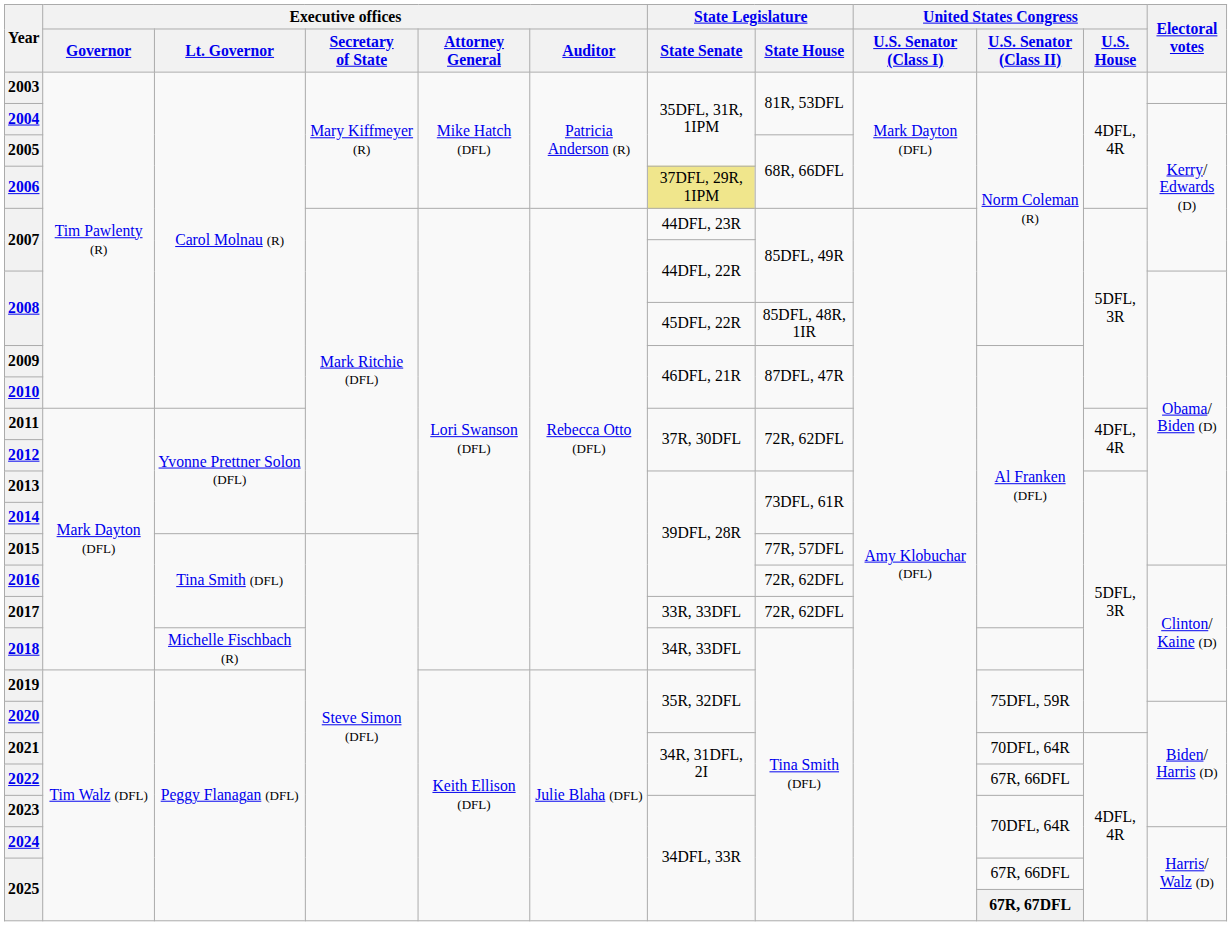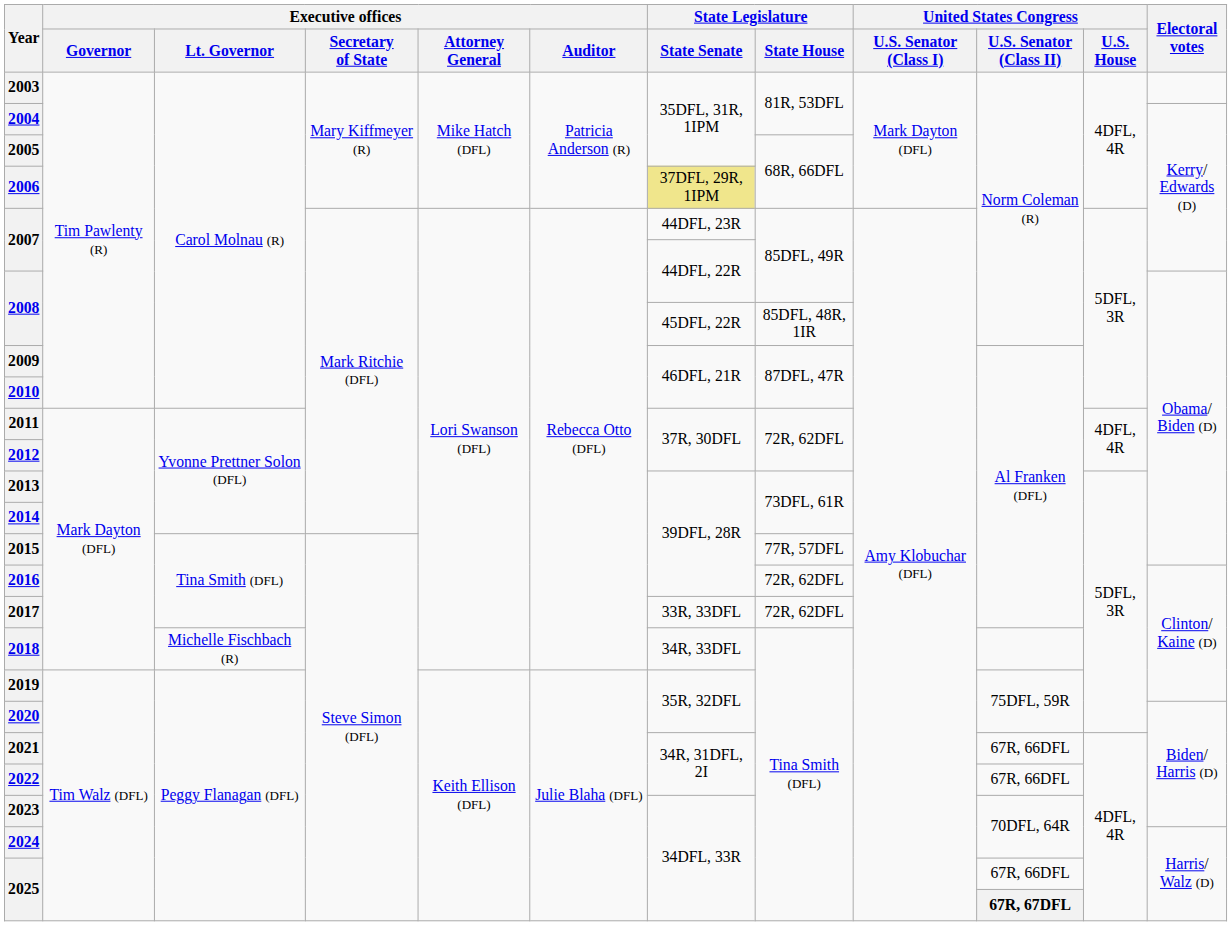2021 | United States Congress / U.S. Senator (Class II): 70DFL, 64R -> 67R, 66DFL
